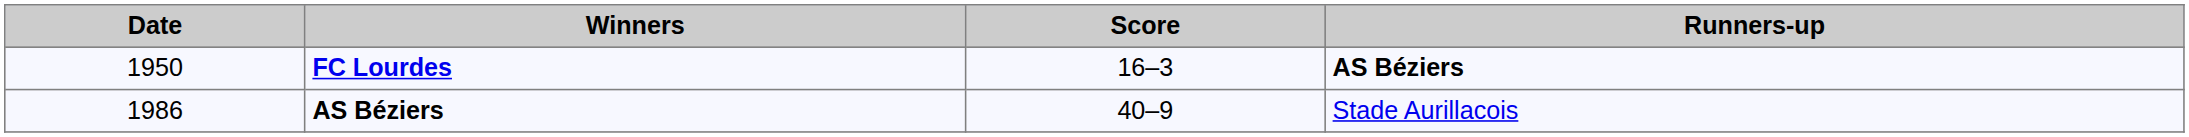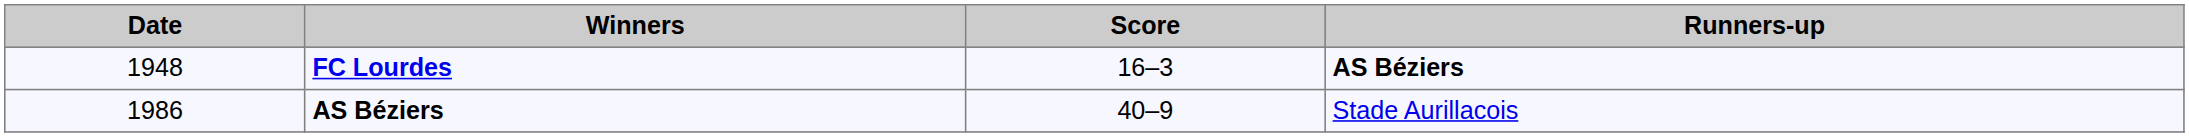FC Lourdes | Date: 1950 -> 1948
